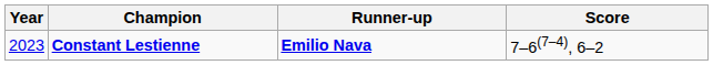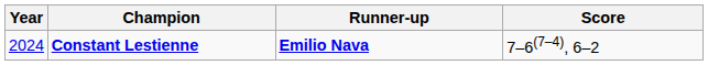Constant Lestienne | Year: 2023 -> 2024
